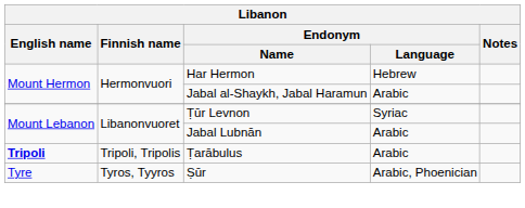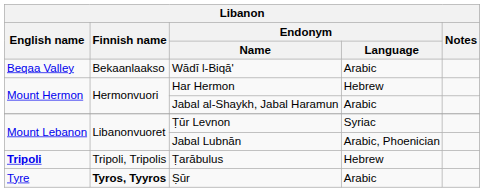+ row: Beqaa Valley | Bekaanlaakso | Wādī l-Biqā' | Arabic
Jabal Lubnān | Endonym / Language: Arabic -> Arabic, Phoenician
Ṭarābulus | Endonym / Language: Arabic -> Hebrew
Ṣūr | Finnish name: normal -> bold
Ṣūr | Endonym / Language: Arabic, Phoenician -> Arabic
